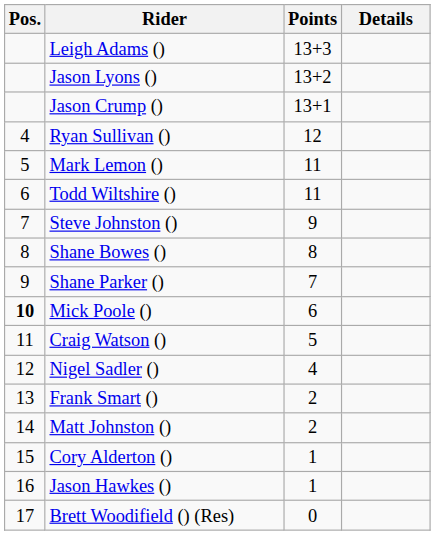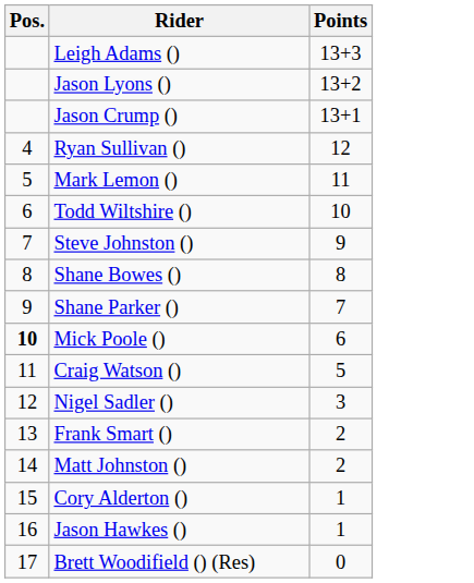- column: Details
Todd Wiltshire () | Points: 11 -> 10
Nigel Sadler () | Points: 4 -> 3
